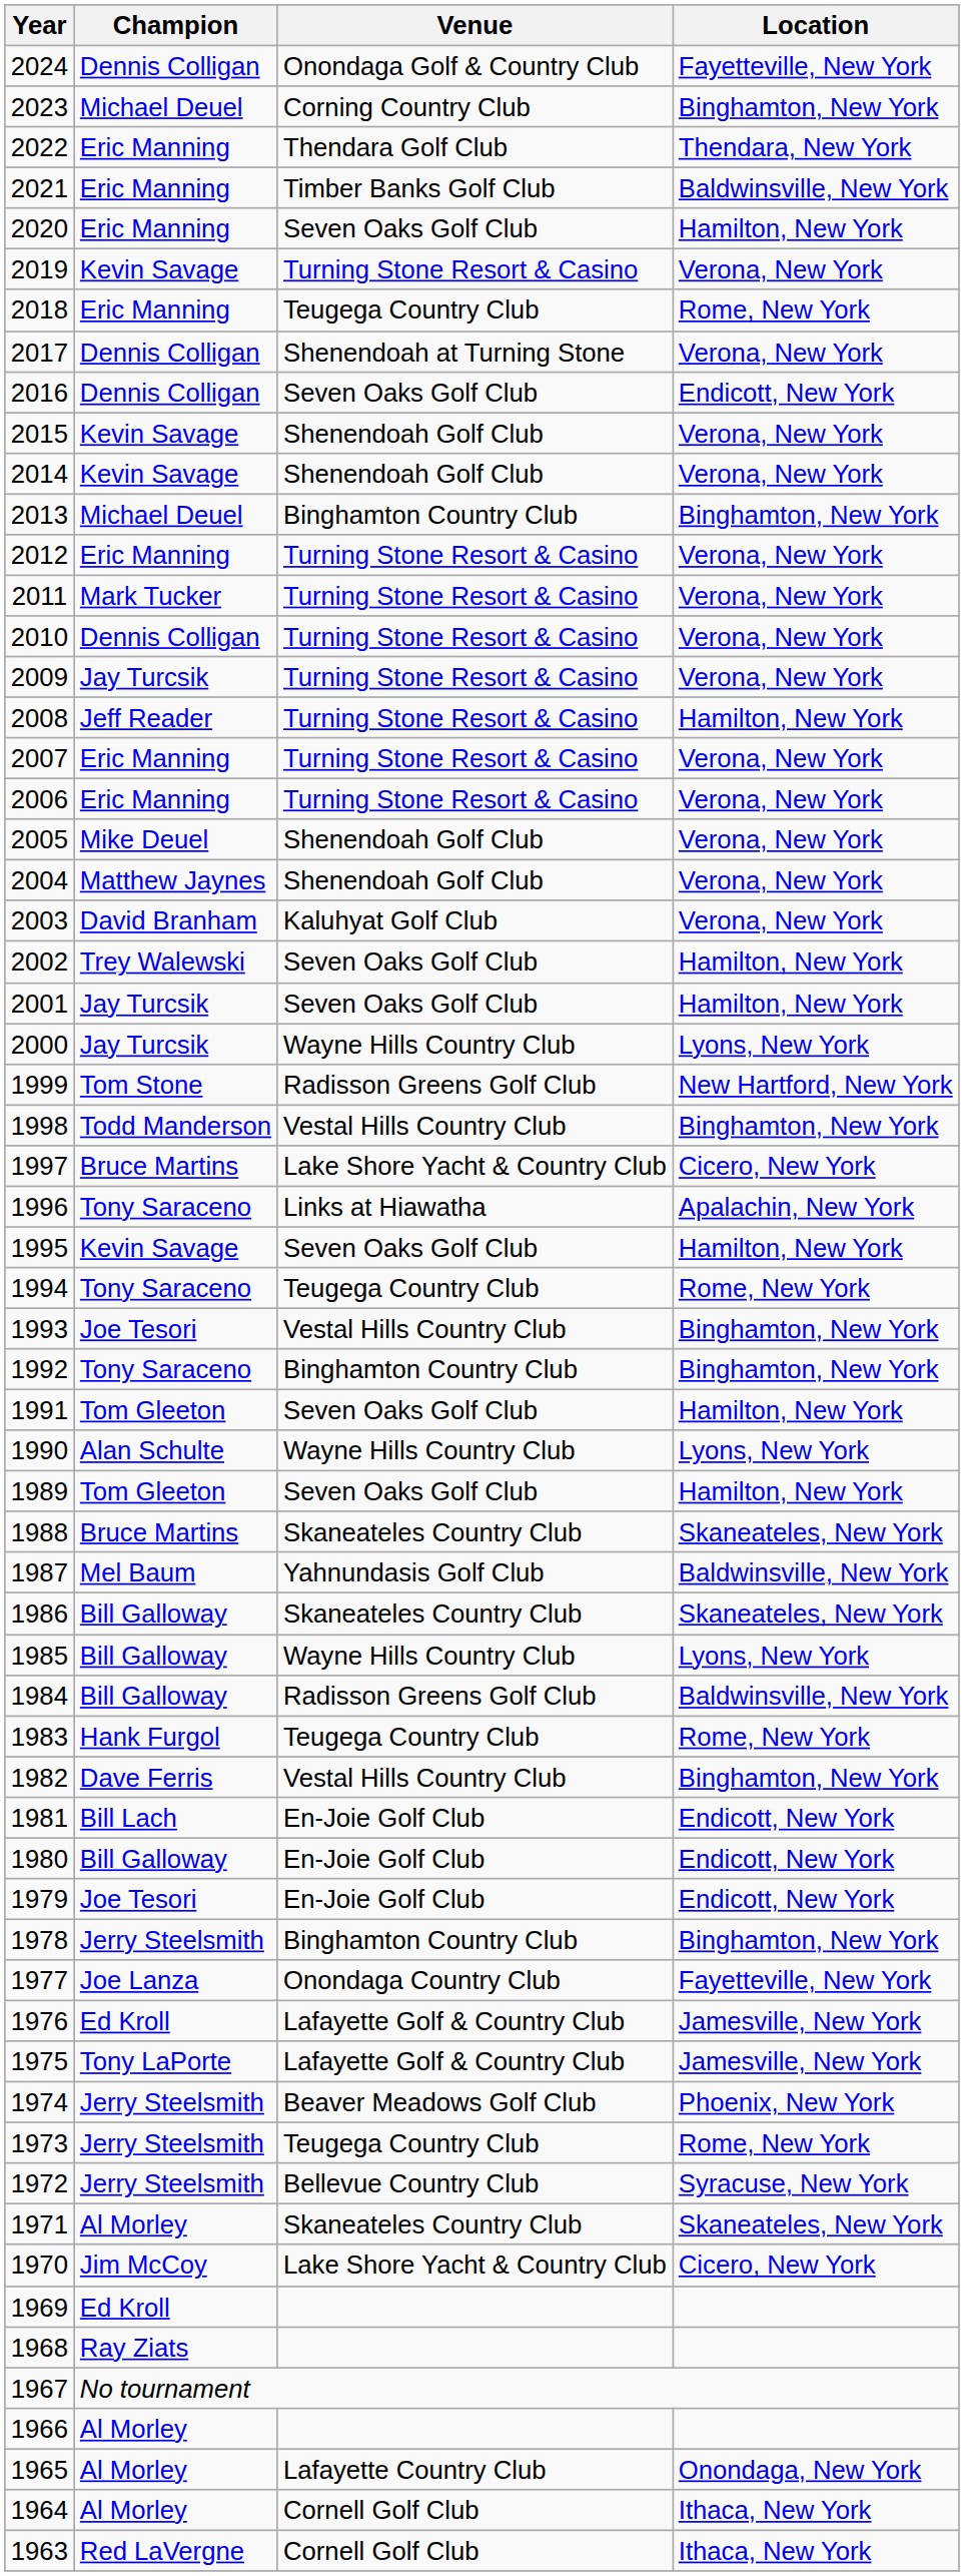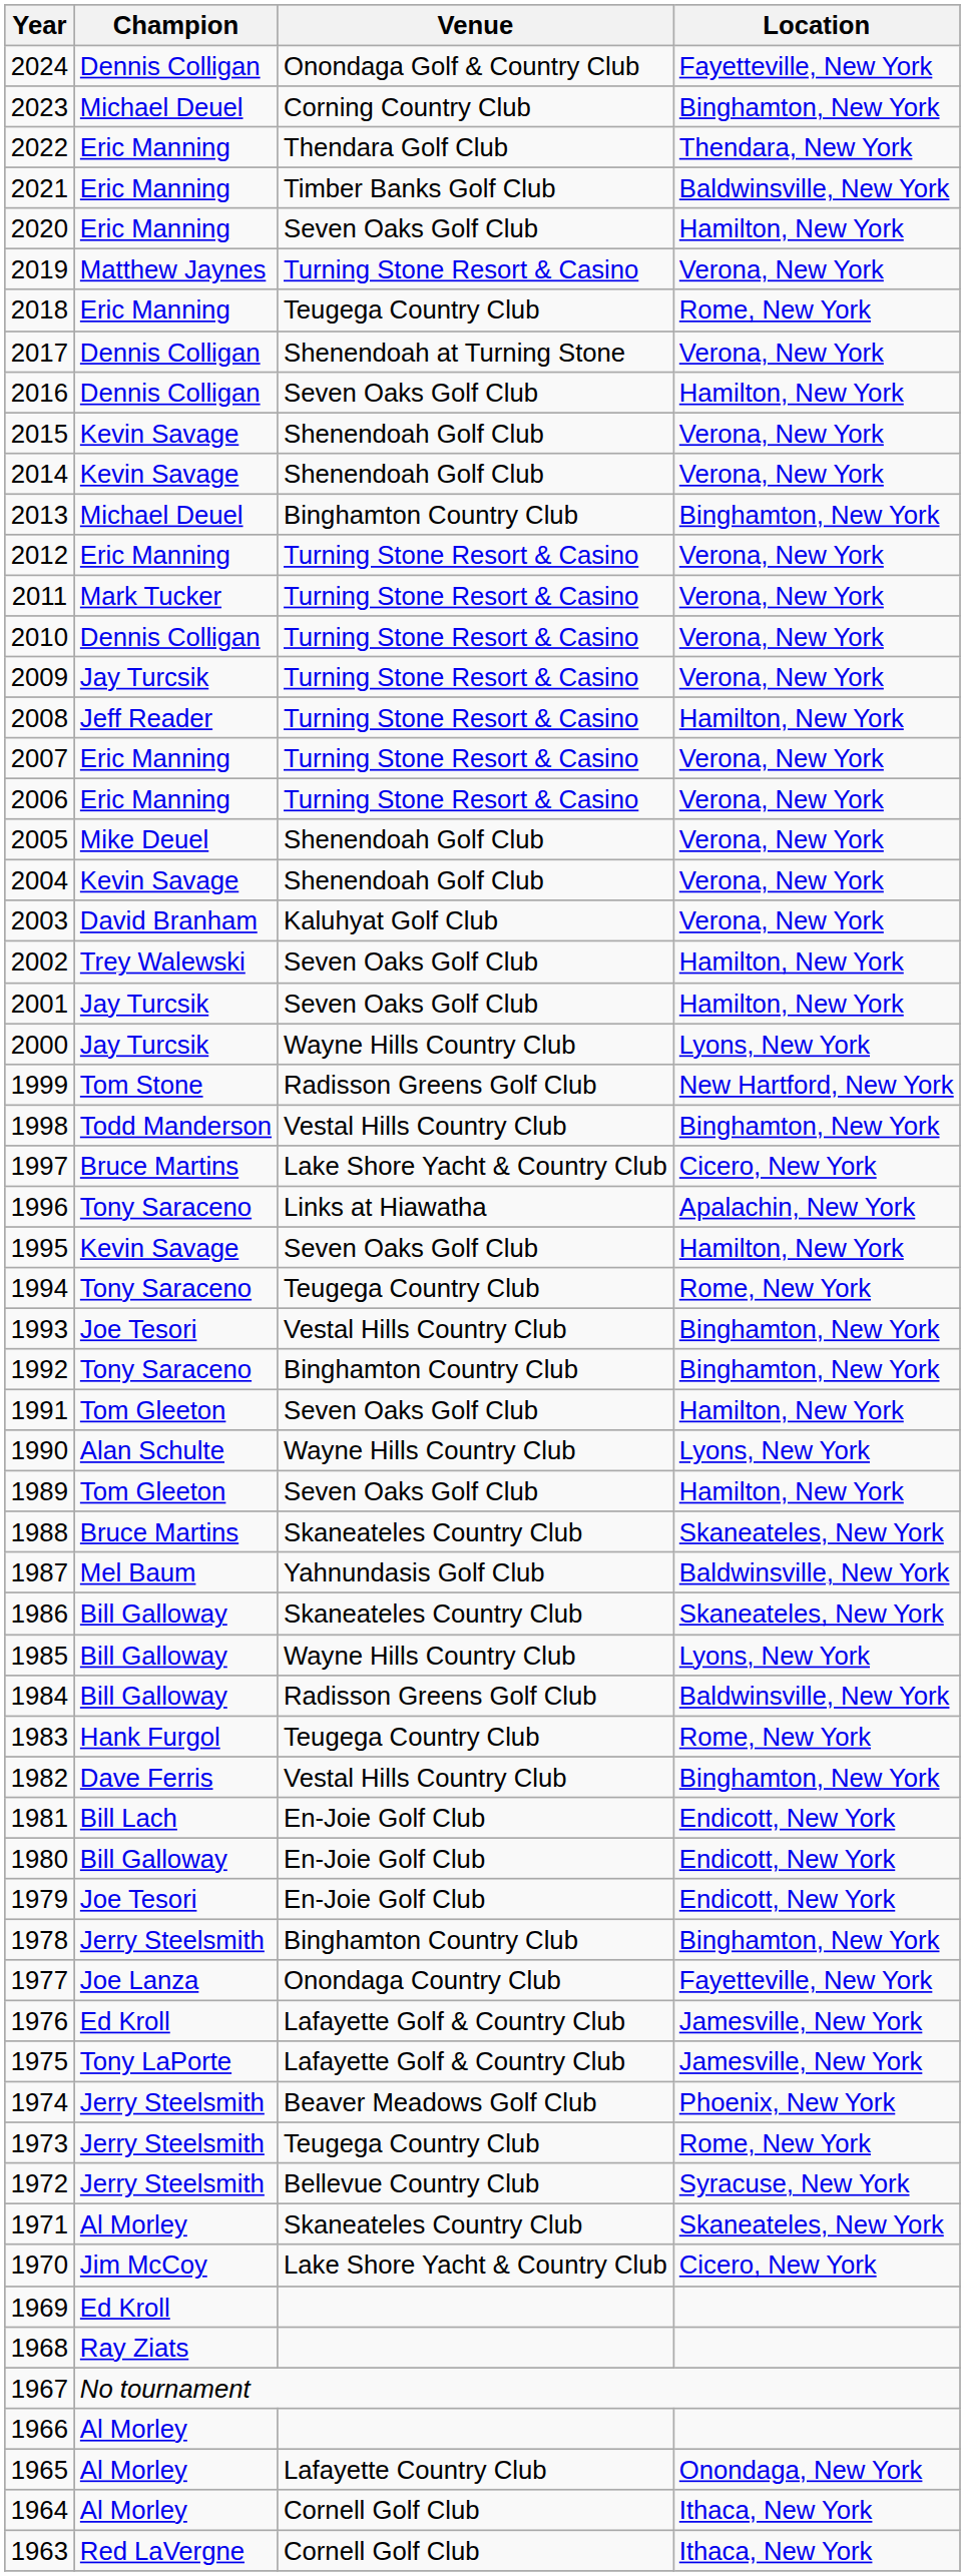2019 | Champion: Kevin Savage -> Matthew Jaynes
2016 | Location: Endicott, New York -> Hamilton, New York
2004 | Champion: Matthew Jaynes -> Kevin Savage
